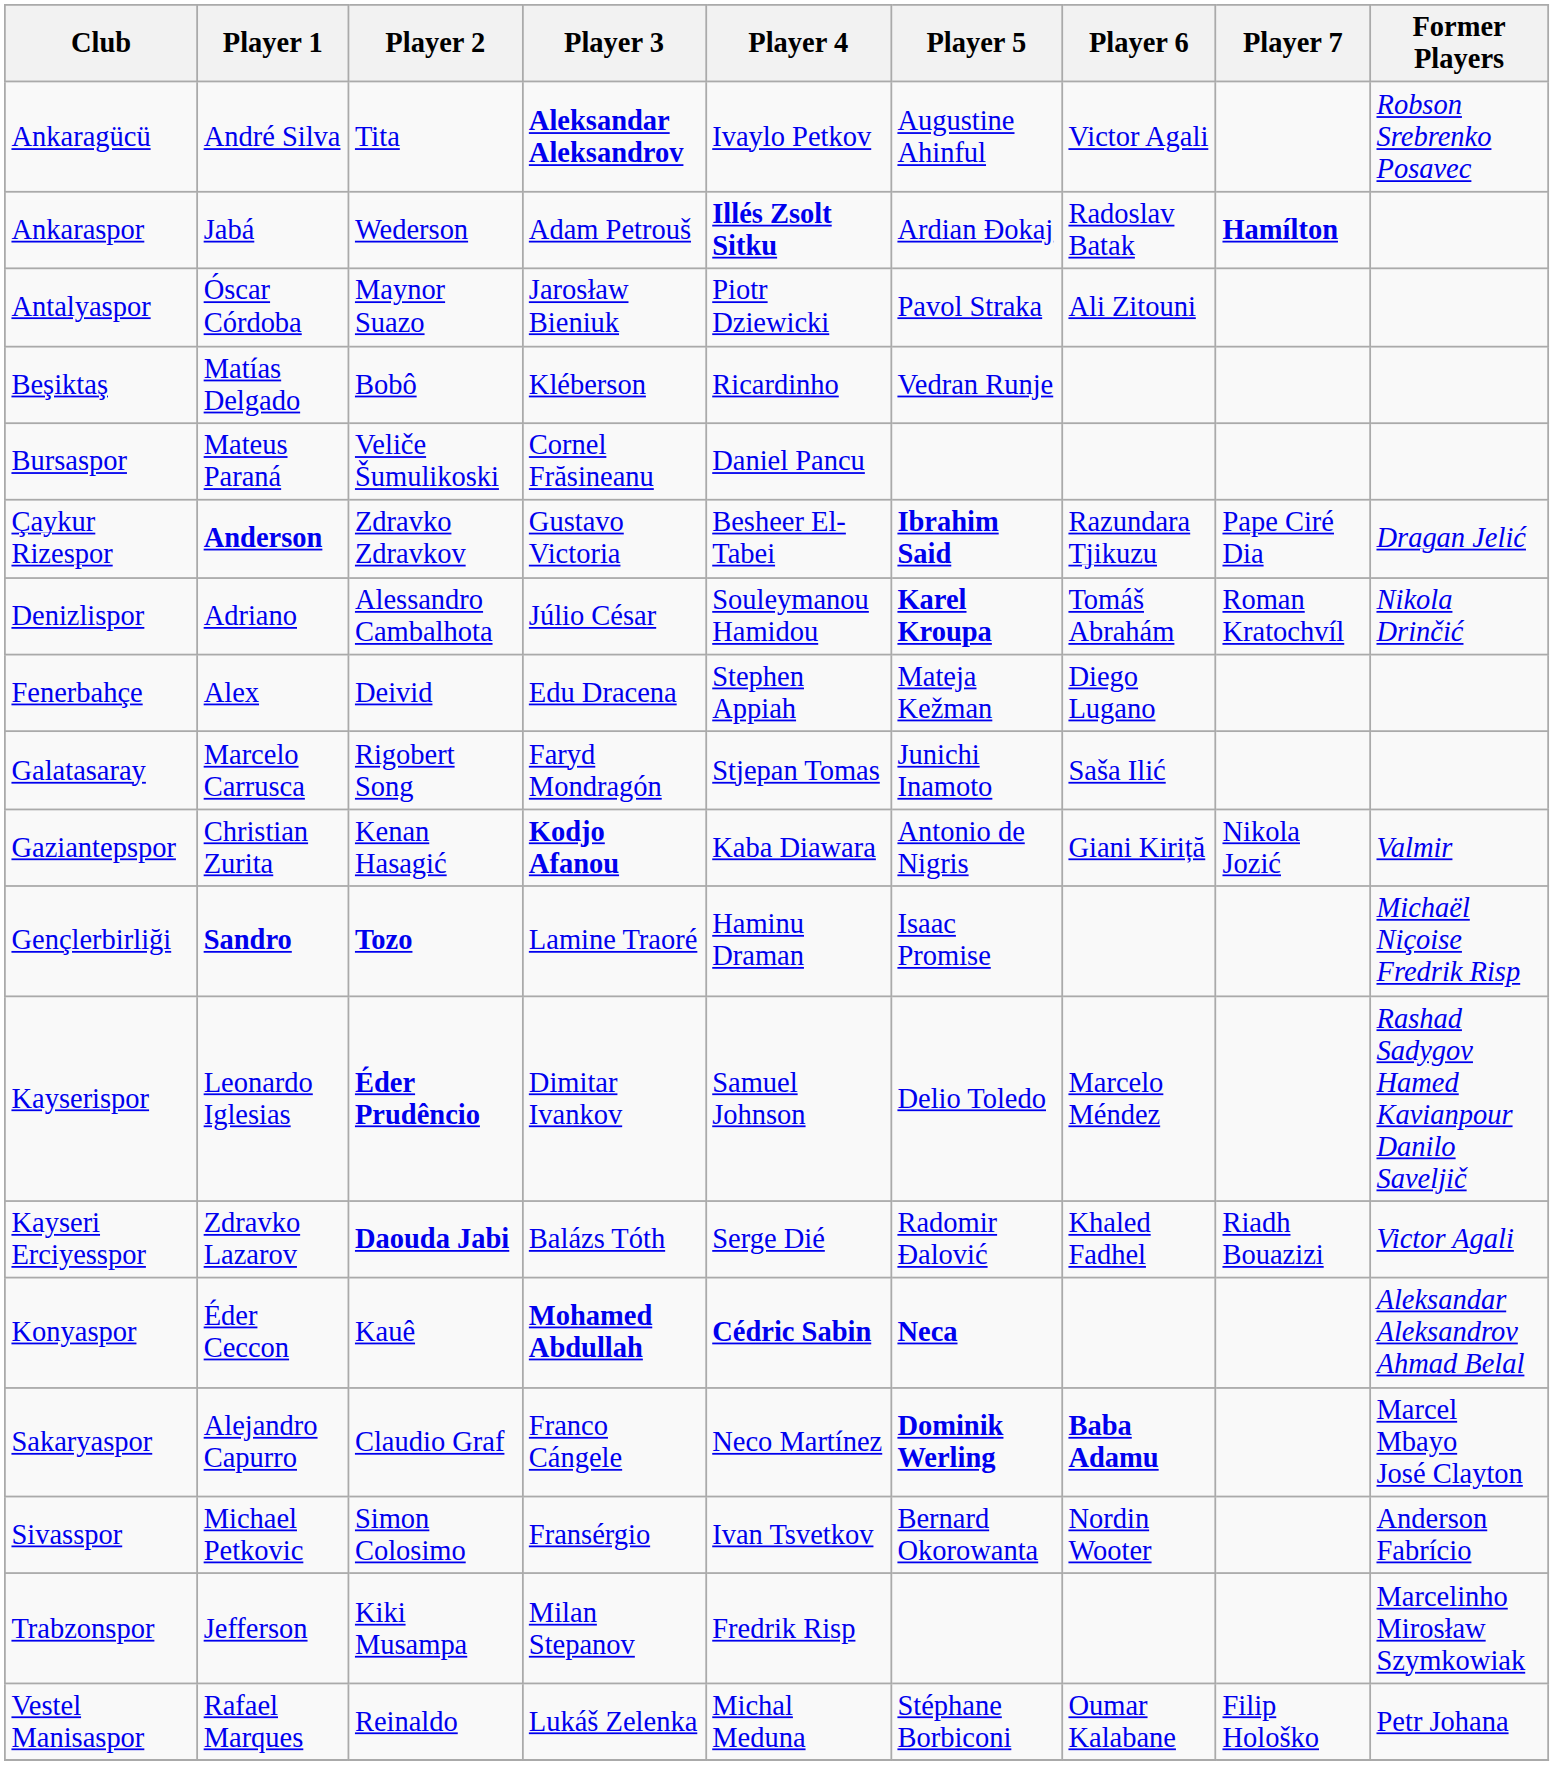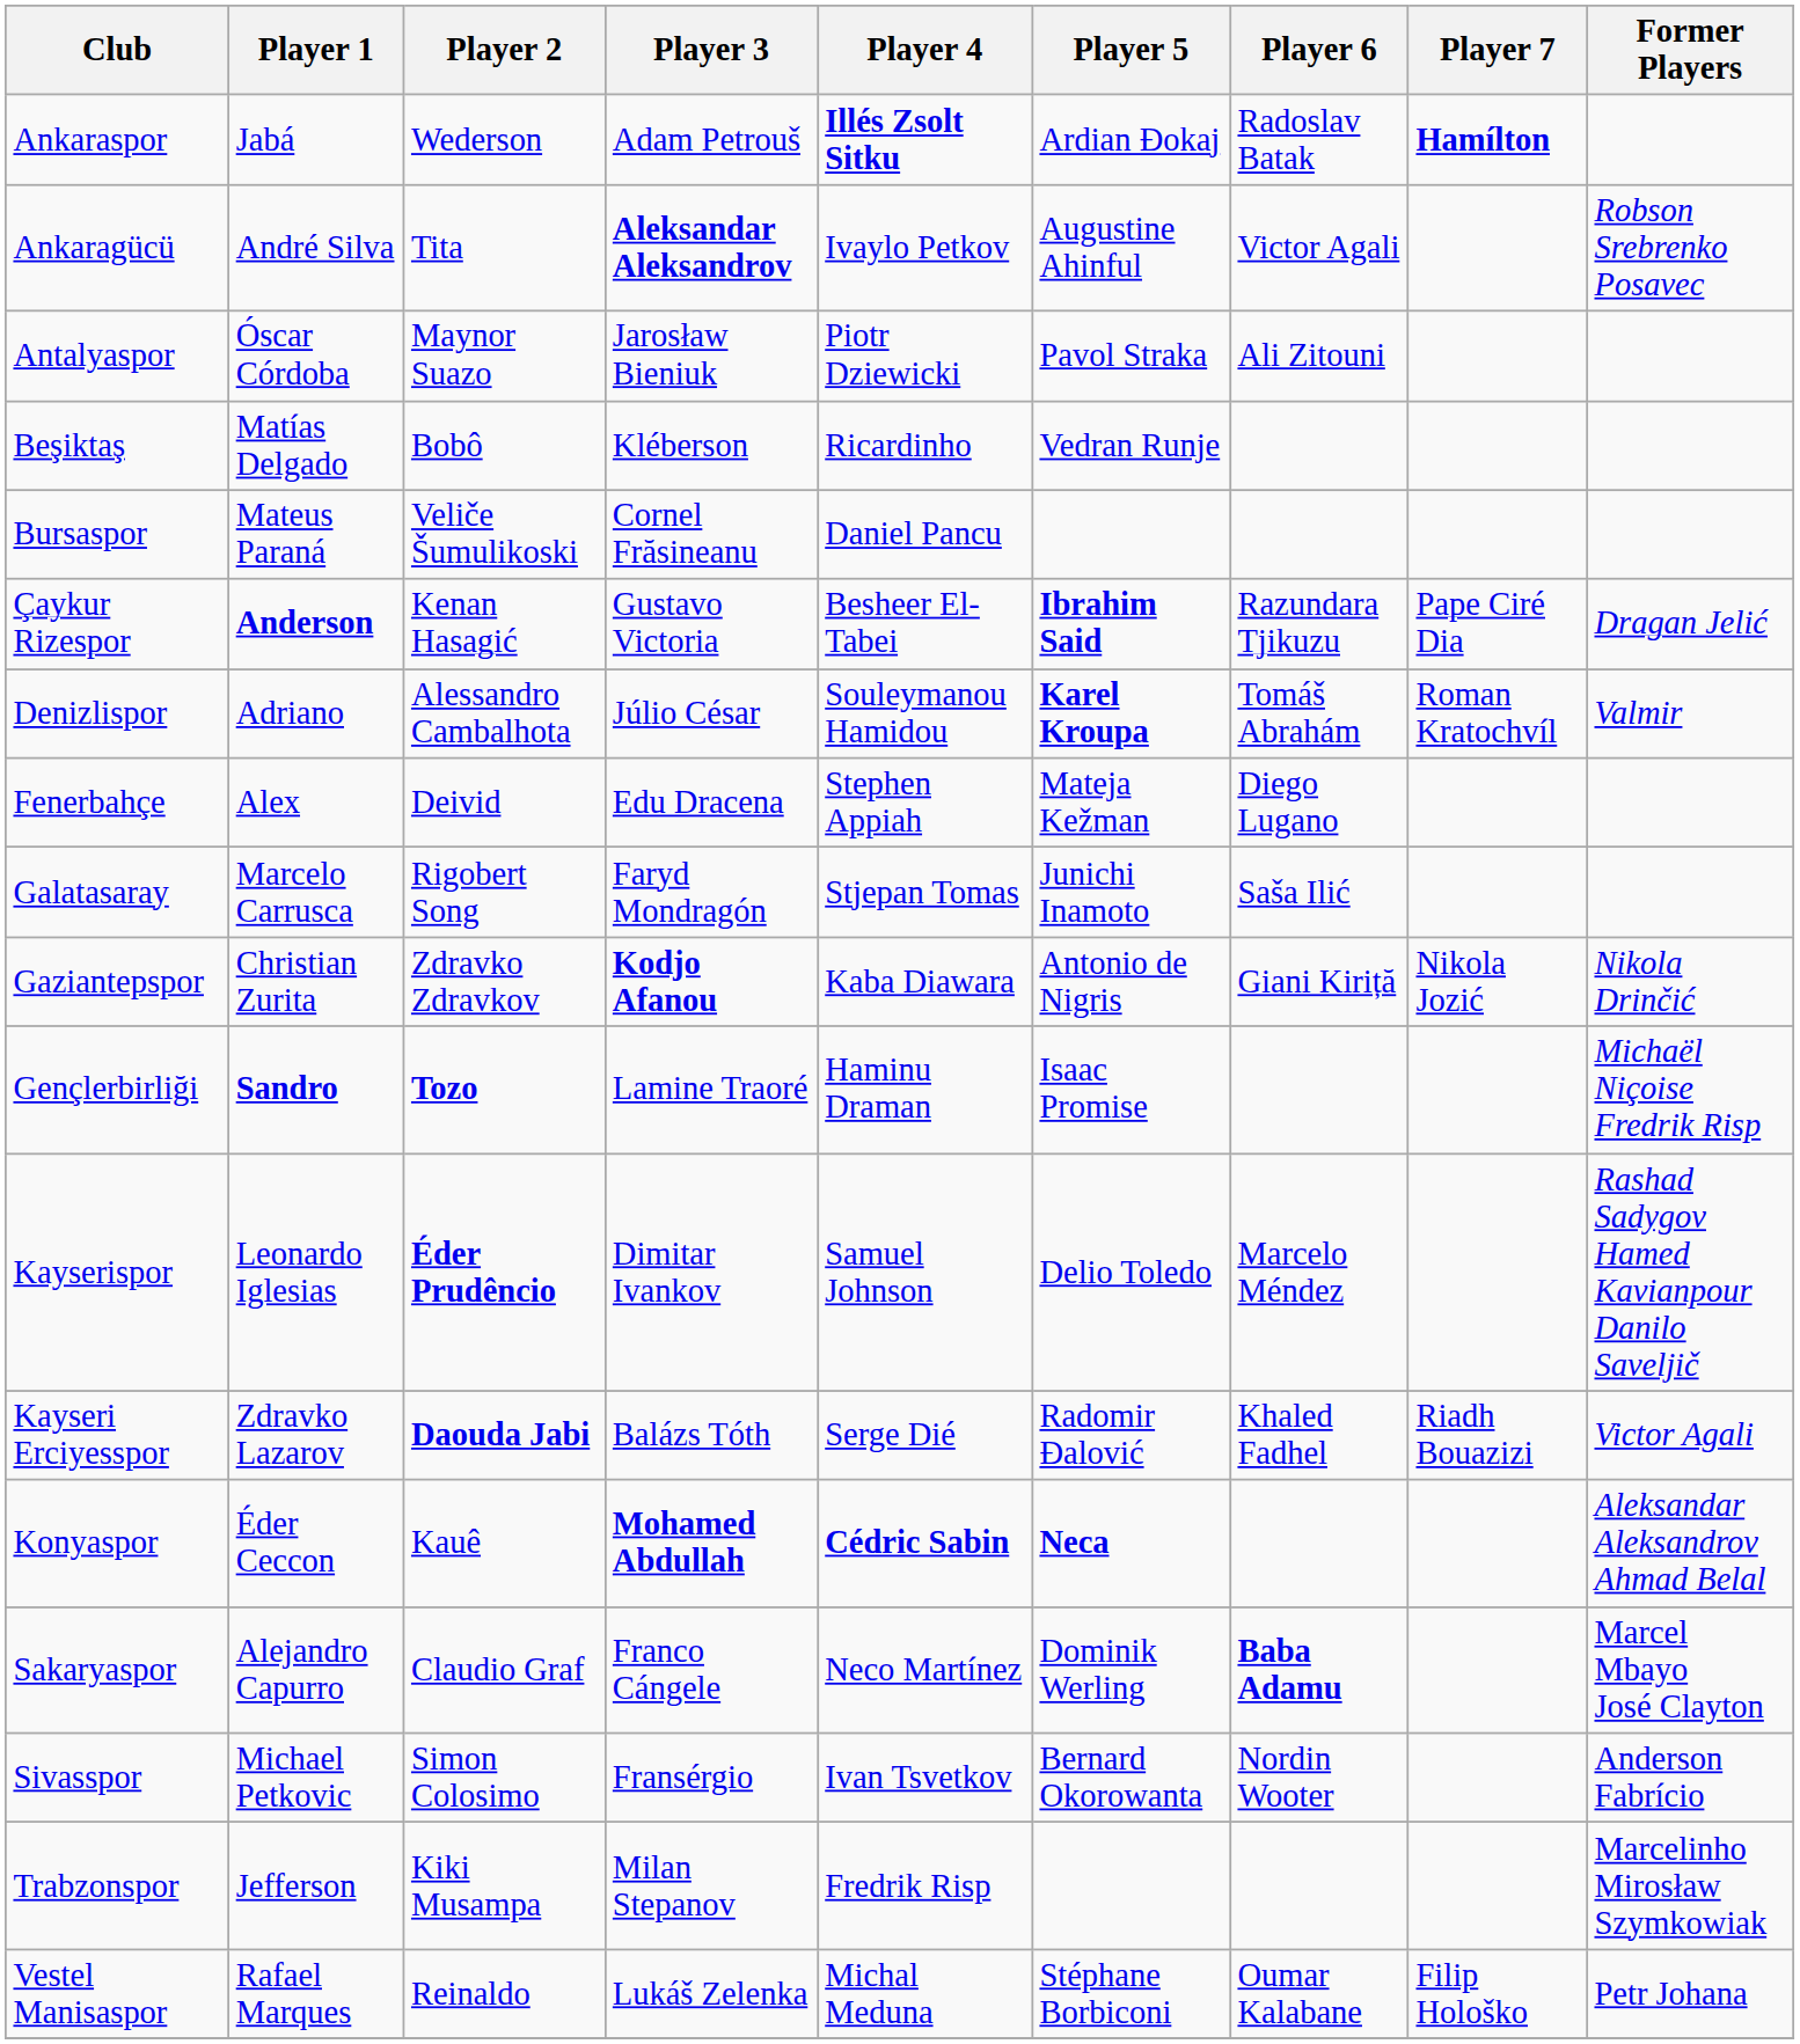rows swapped: Ankaragücü <-> Ankaraspor
Çaykur Rizespor | Player 2: Zdravko Zdravkov -> Kenan Hasagić
Denizlispor | Former Players: Nikola Drinčić -> Valmir
Gaziantepspor | Player 2: Kenan Hasagić -> Zdravko Zdravkov
Gaziantepspor | Former Players: Valmir -> Nikola Drinčić
Sakaryaspor | Player 5: bold -> normal
